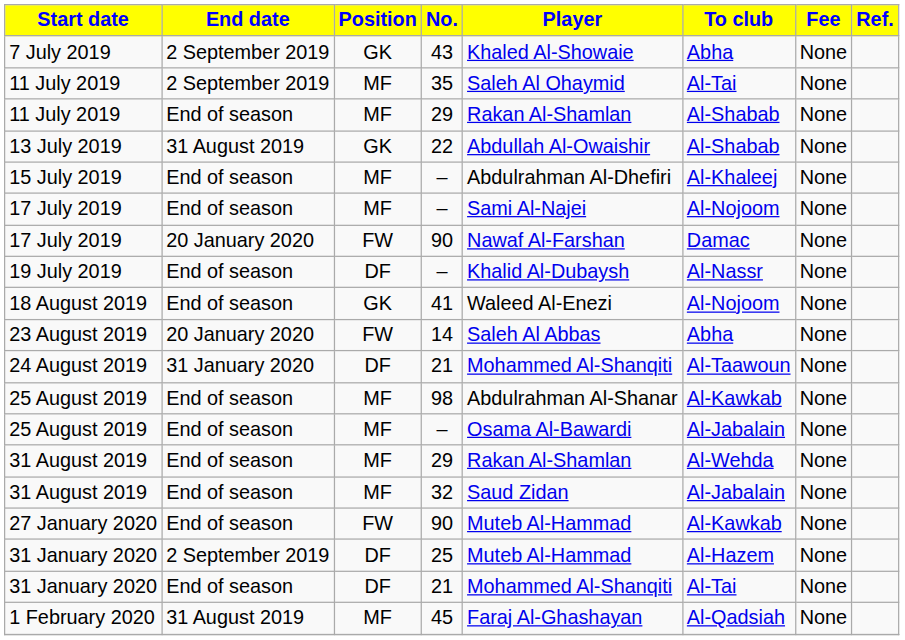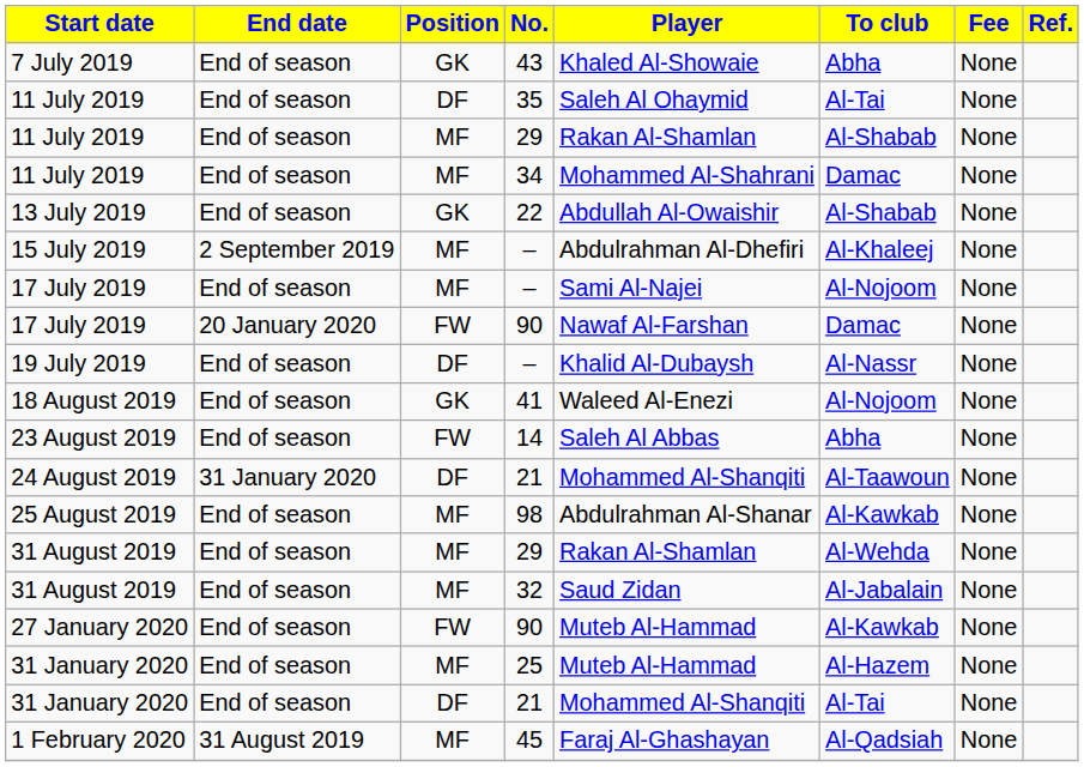7 July 2019 | End date: 2 September 2019 -> End of season
11 July 2019 / 35 | End date: 2 September 2019 -> End of season
11 July 2019 / 35 | Position: MF -> DF
+ row: 11 July 2019 | End of season | MF | 34 | Mohammed Al-Shahrani | Damac | None
13 July 2019 | End date: 31 August 2019 -> End of season
15 July 2019 | End date: End of season -> 2 September 2019
23 August 2019 | End date: 20 January 2020 -> End of season
- row: 25 August 2019 | End of season | MF | – | Osama Al-Bawardi | Al-Jabalain | None
31 January 2020 / 25 | End date: 2 September 2019 -> End of season
31 January 2020 / 25 | Position: DF -> MF
